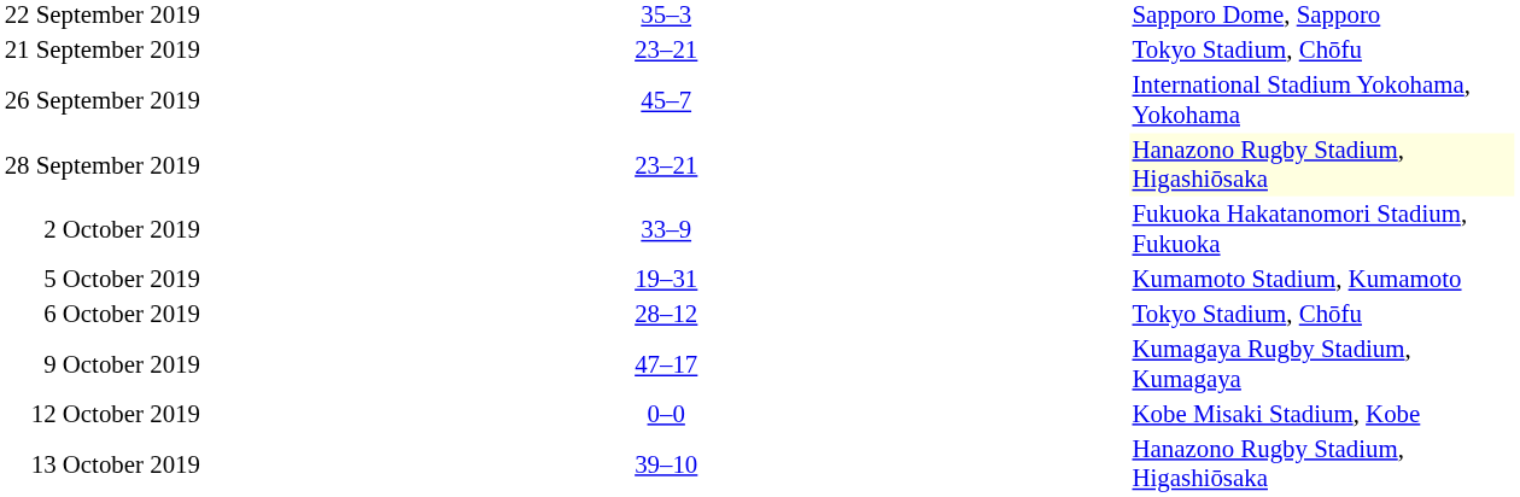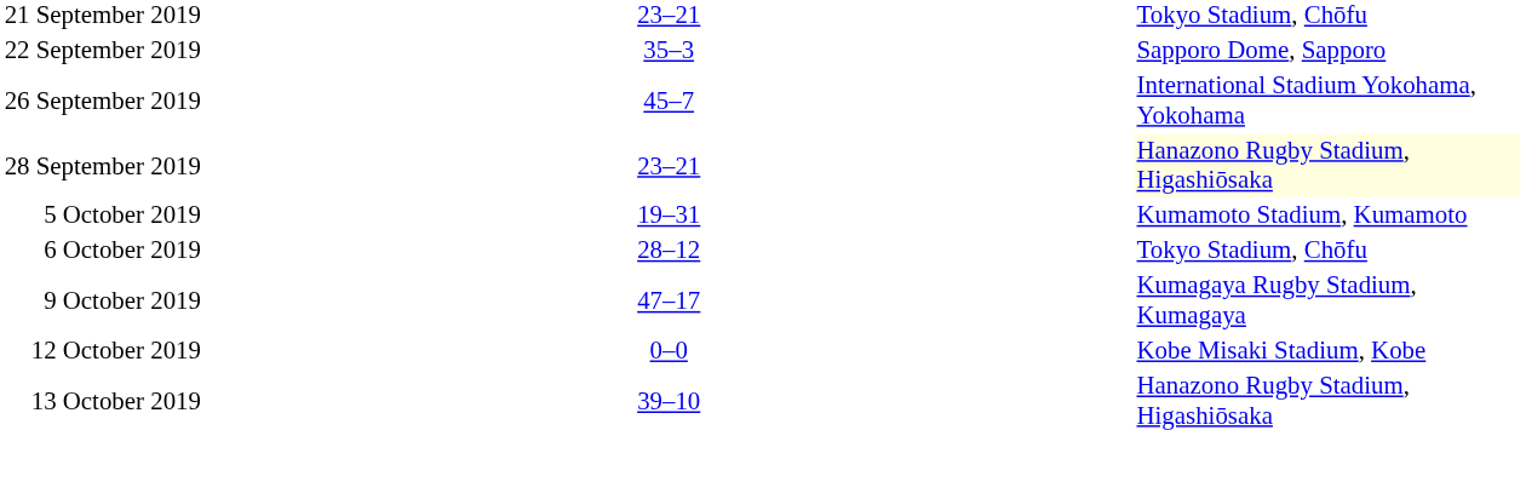rows swapped: 21 September 2019 <-> 22 September 2019
- row: 2 October 2019 | 33–9 | Fukuoka Hakatanomori Stadium, Fukuoka
